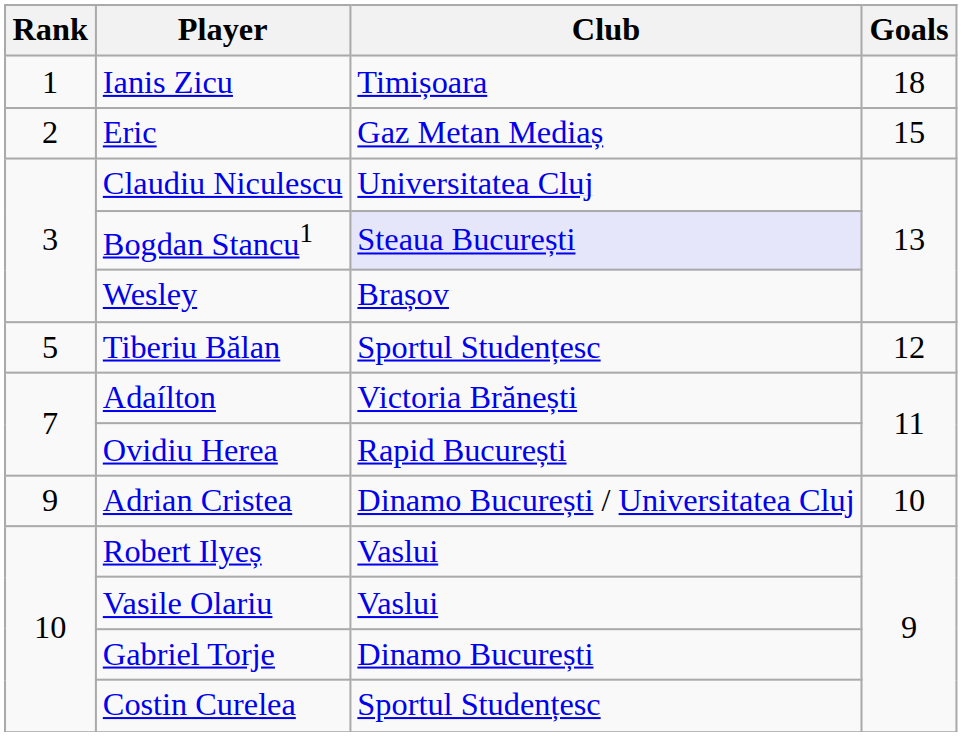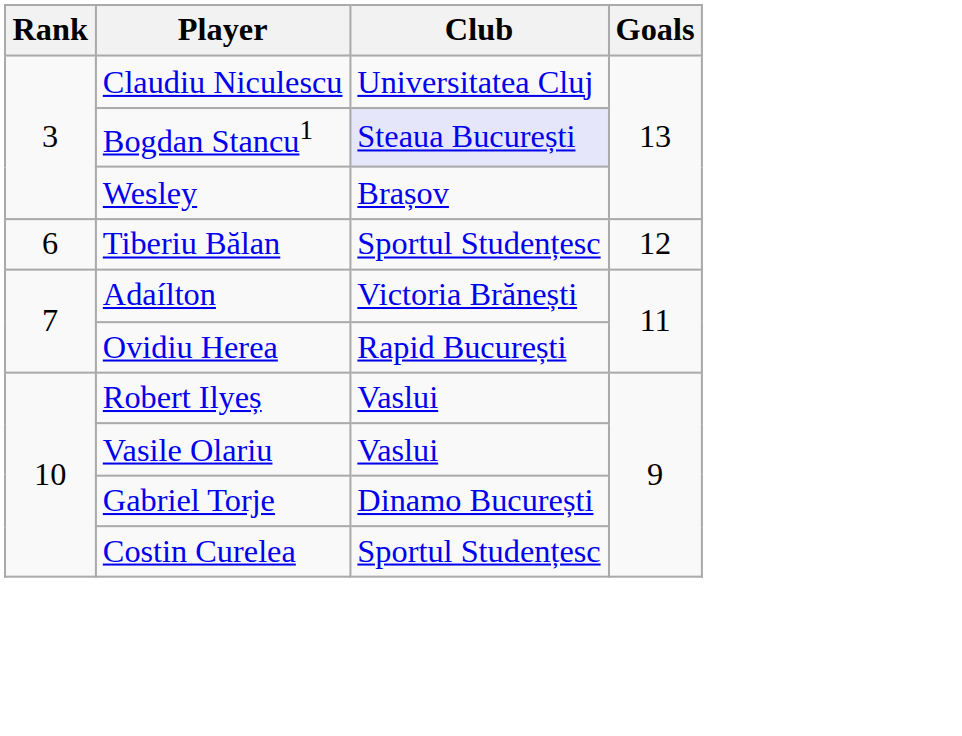- row: 1 | Ianis Zicu | Timișoara | 18
- row: 2 | Eric | Gaz Metan Mediaș | 15
Tiberiu Bălan | Rank: 5 -> 6
- row: 9 | Adrian Cristea | Dinamo București / Universitatea Cluj | 10
